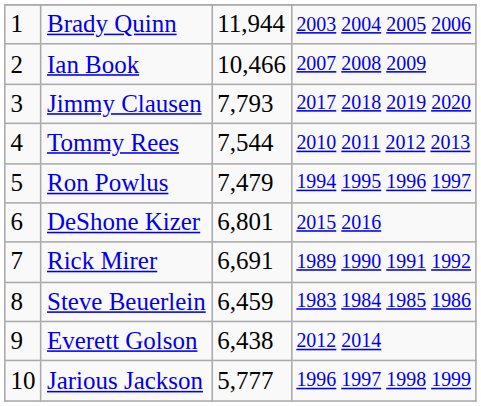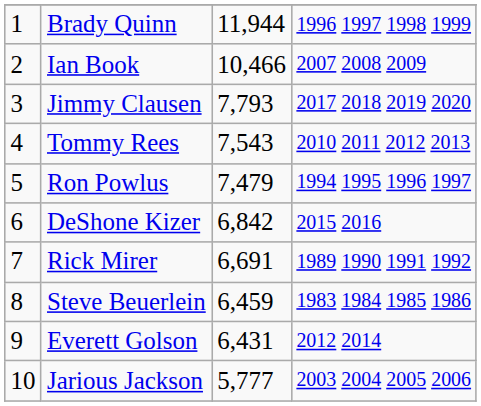Brady Quinn | column 4: 2003 2004 2005 2006 -> 1996 1997 1998 1999
Tommy Rees | column 3: 7,544 -> 7,543
DeShone Kizer | column 3: 6,801 -> 6,842
Everett Golson | column 3: 6,438 -> 6,431
Jarious Jackson | column 4: 1996 1997 1998 1999 -> 2003 2004 2005 2006
